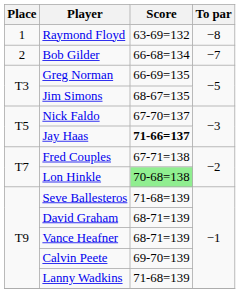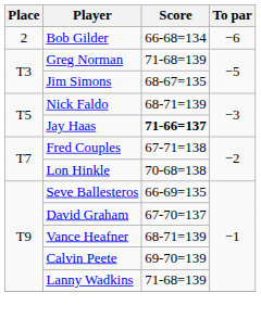- row: 1 | Raymond Floyd | 63-69=132 | −8
Bob Gilder | To par: −7 -> −6
Greg Norman | Score: 66-69=135 -> 71-68=139
Nick Faldo | Score: 67-70=137 -> 68-71=139
Lon Hinkle | Score: lightgreen background -> no background
Seve Ballesteros | Score: 71-68=139 -> 66-69=135
David Graham | Score: 68-71=139 -> 67-70=137
